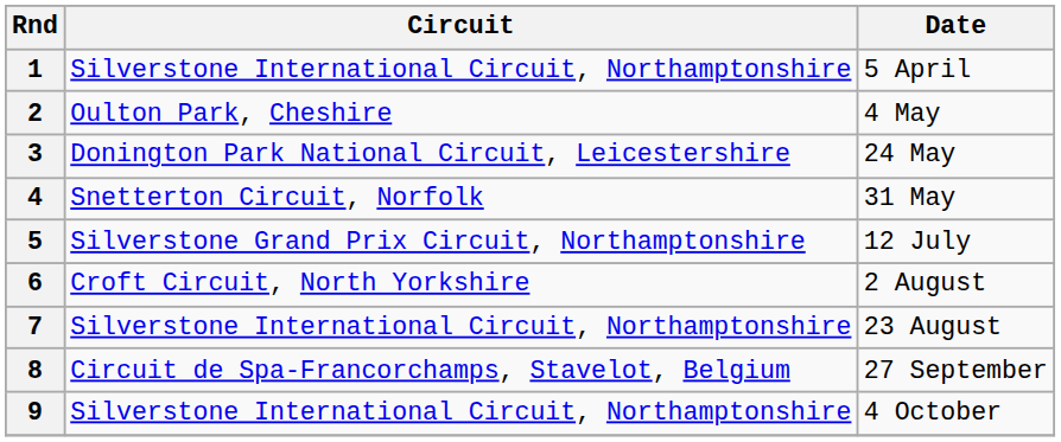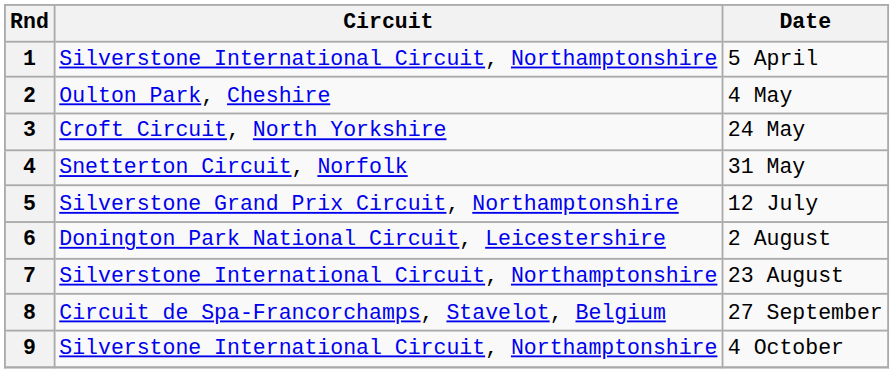3 | Circuit: Donington Park National Circuit, Leicestershire -> Croft Circuit, North Yorkshire
6 | Circuit: Croft Circuit, North Yorkshire -> Donington Park National Circuit, Leicestershire
